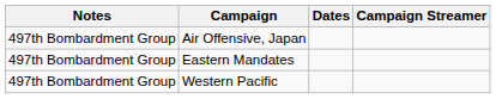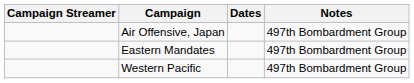columns swapped: Campaign Streamer <-> Notes
